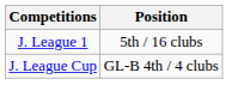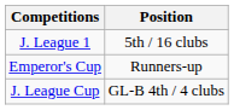+ row: Emperor's Cup | Runners-up
